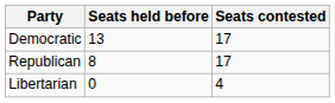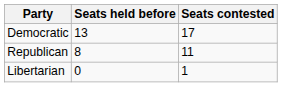Republican | Seats contested: 17 -> 11
Libertarian | Seats contested: 4 -> 1
